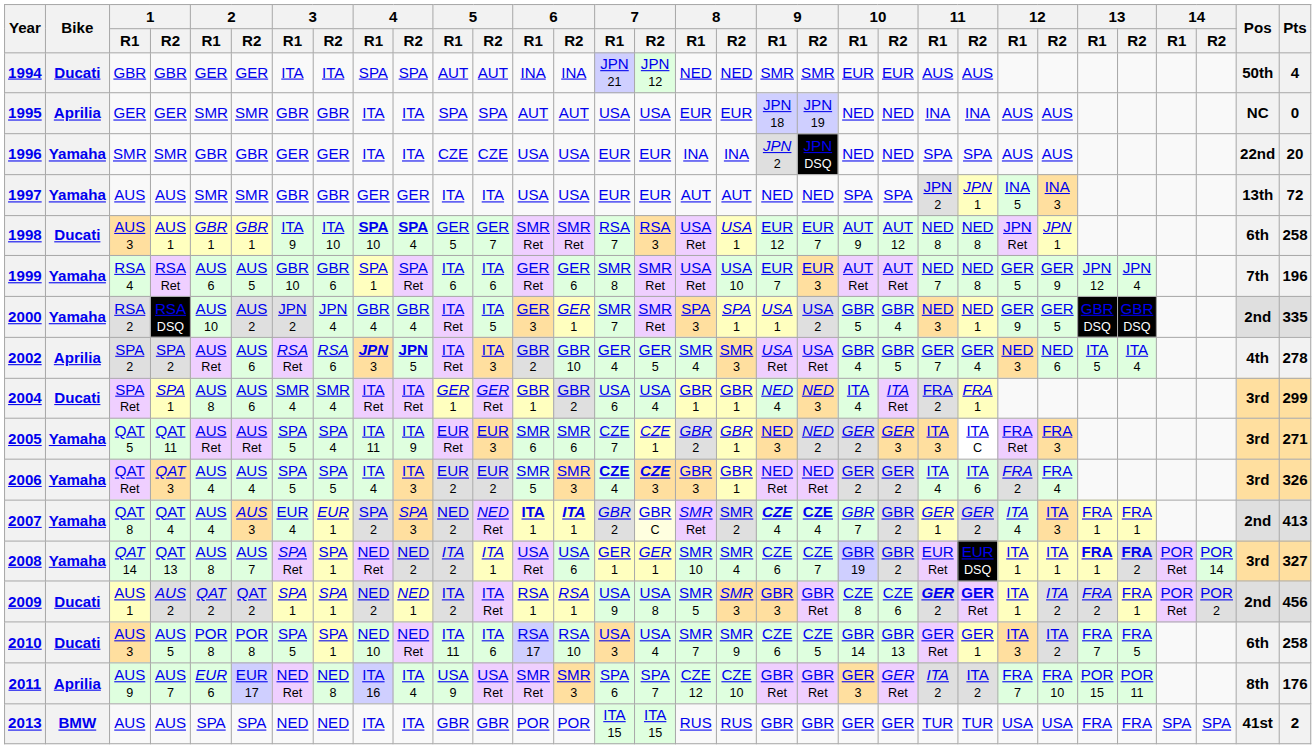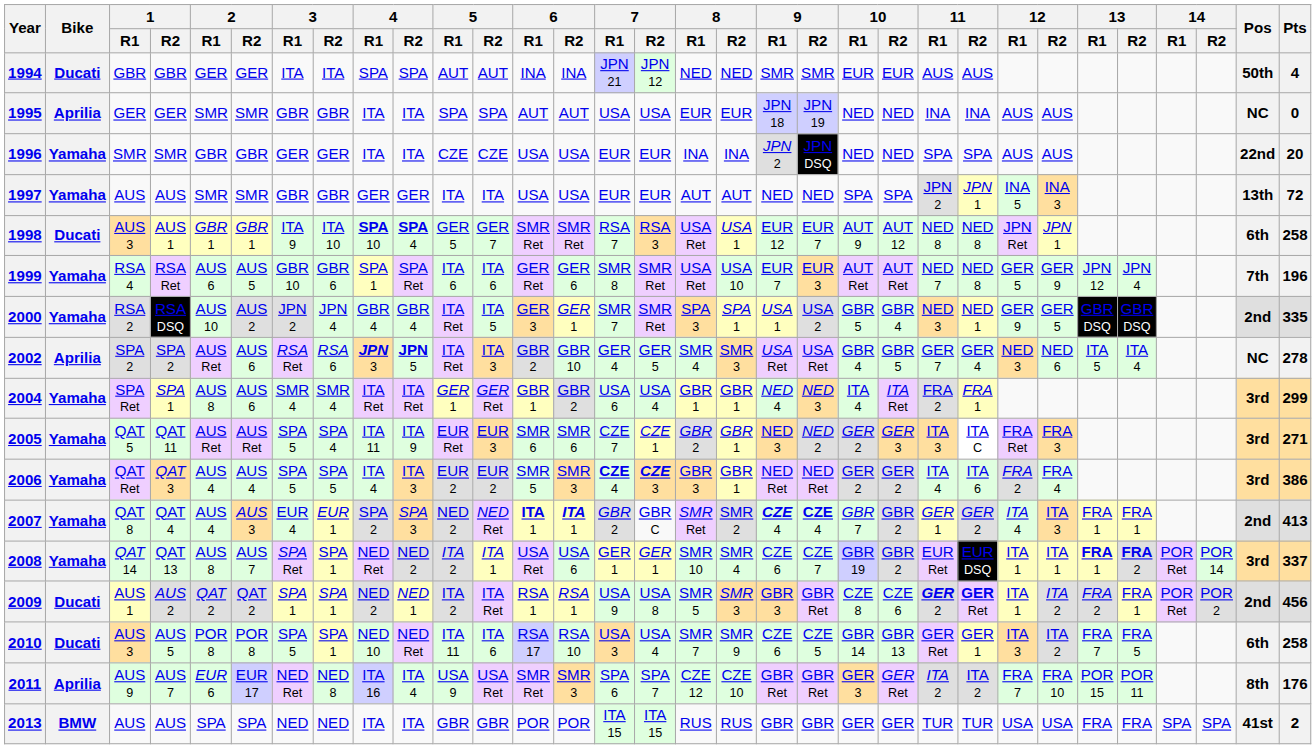2002 | Pos: 4th -> NC
2004 | Bike: Ducati -> Yamaha
2006 | Pts: 326 -> 386
2007 | 7 / R2: lightyellow background -> no background
2008 | Pts: 327 -> 337
